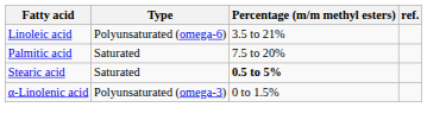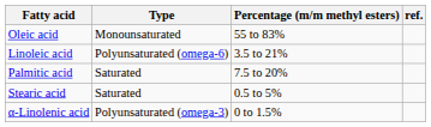+ row: Oleic acid | Monounsaturated | 55 to 83%
Stearic acid | Percentage (m/m methyl esters): bold -> normal
